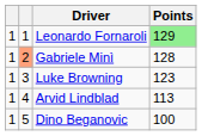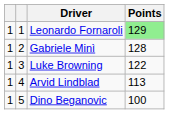Gabriele Minì | column 2: lightsalmon background -> no background
Luke Browning | Points: 123 -> 122
